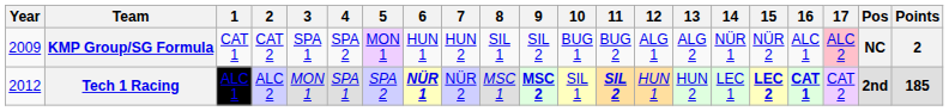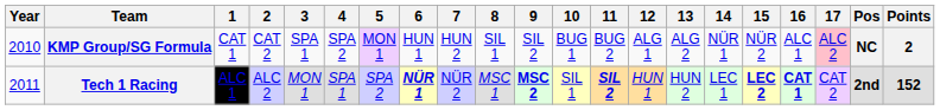KMP Group/SG Formula | Year: 2009 -> 2010
Tech 1 Racing | Year: 2012 -> 2011
Tech 1 Racing | Points: 185 -> 152
